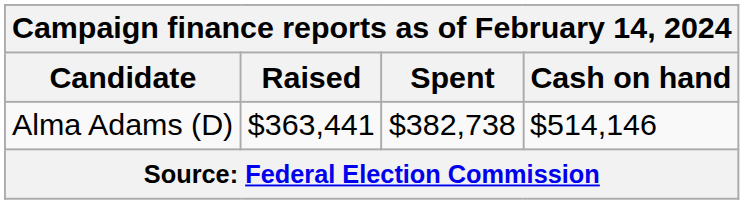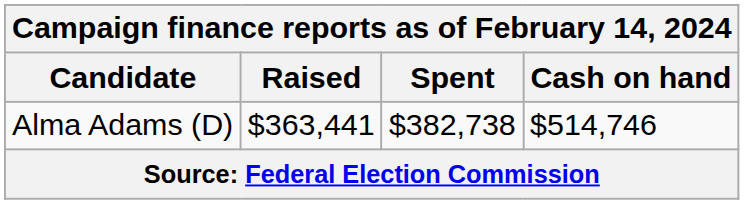Alma Adams (D) | Cash on hand: $514,146 -> $514,746
